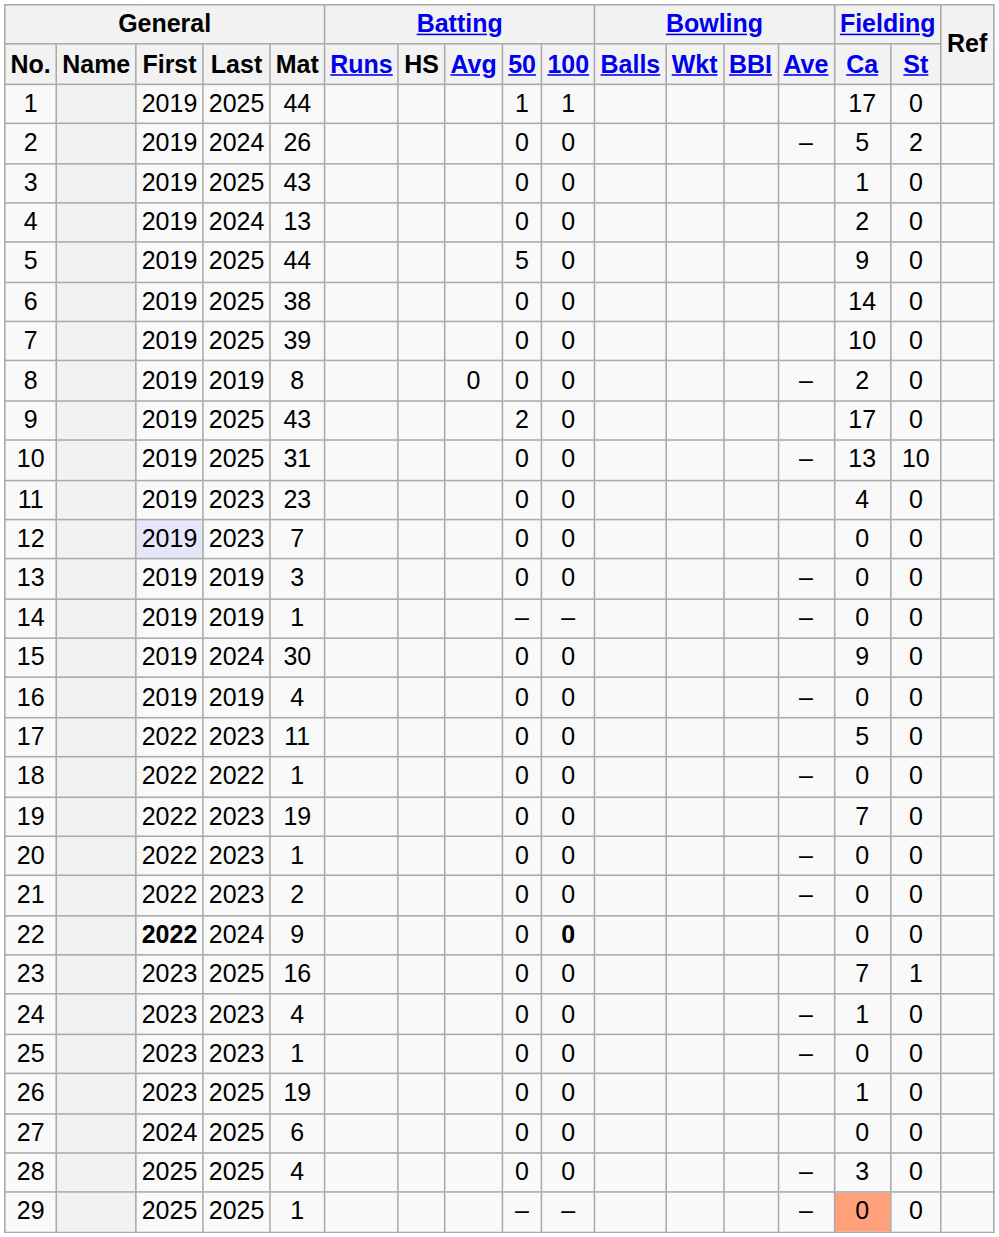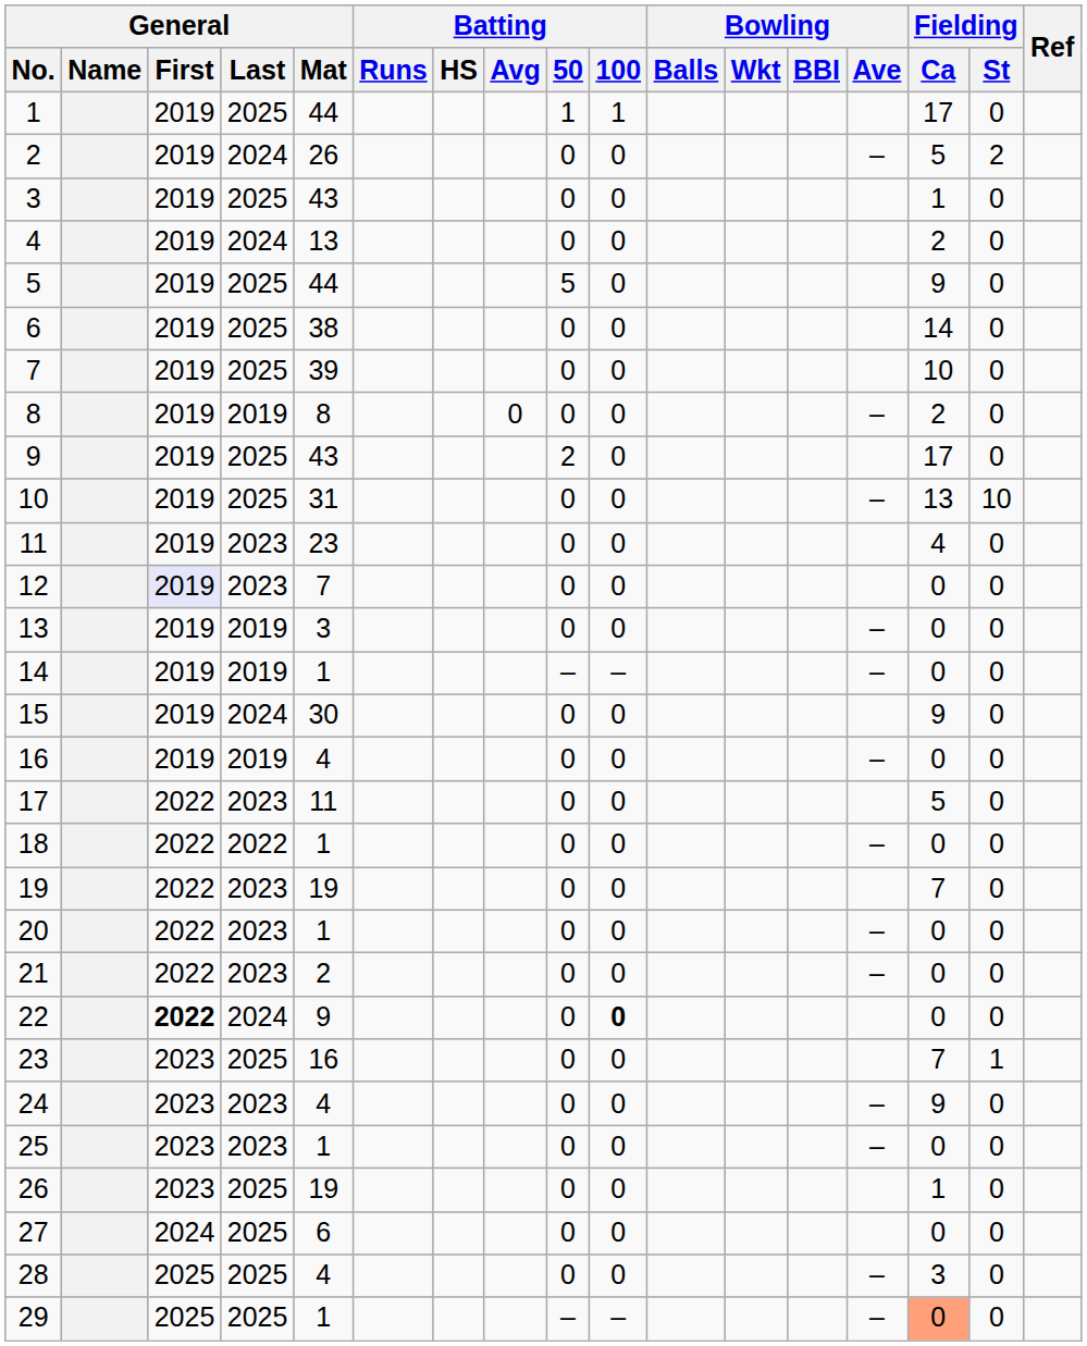24 | Fielding / Ca: 1 -> 9
